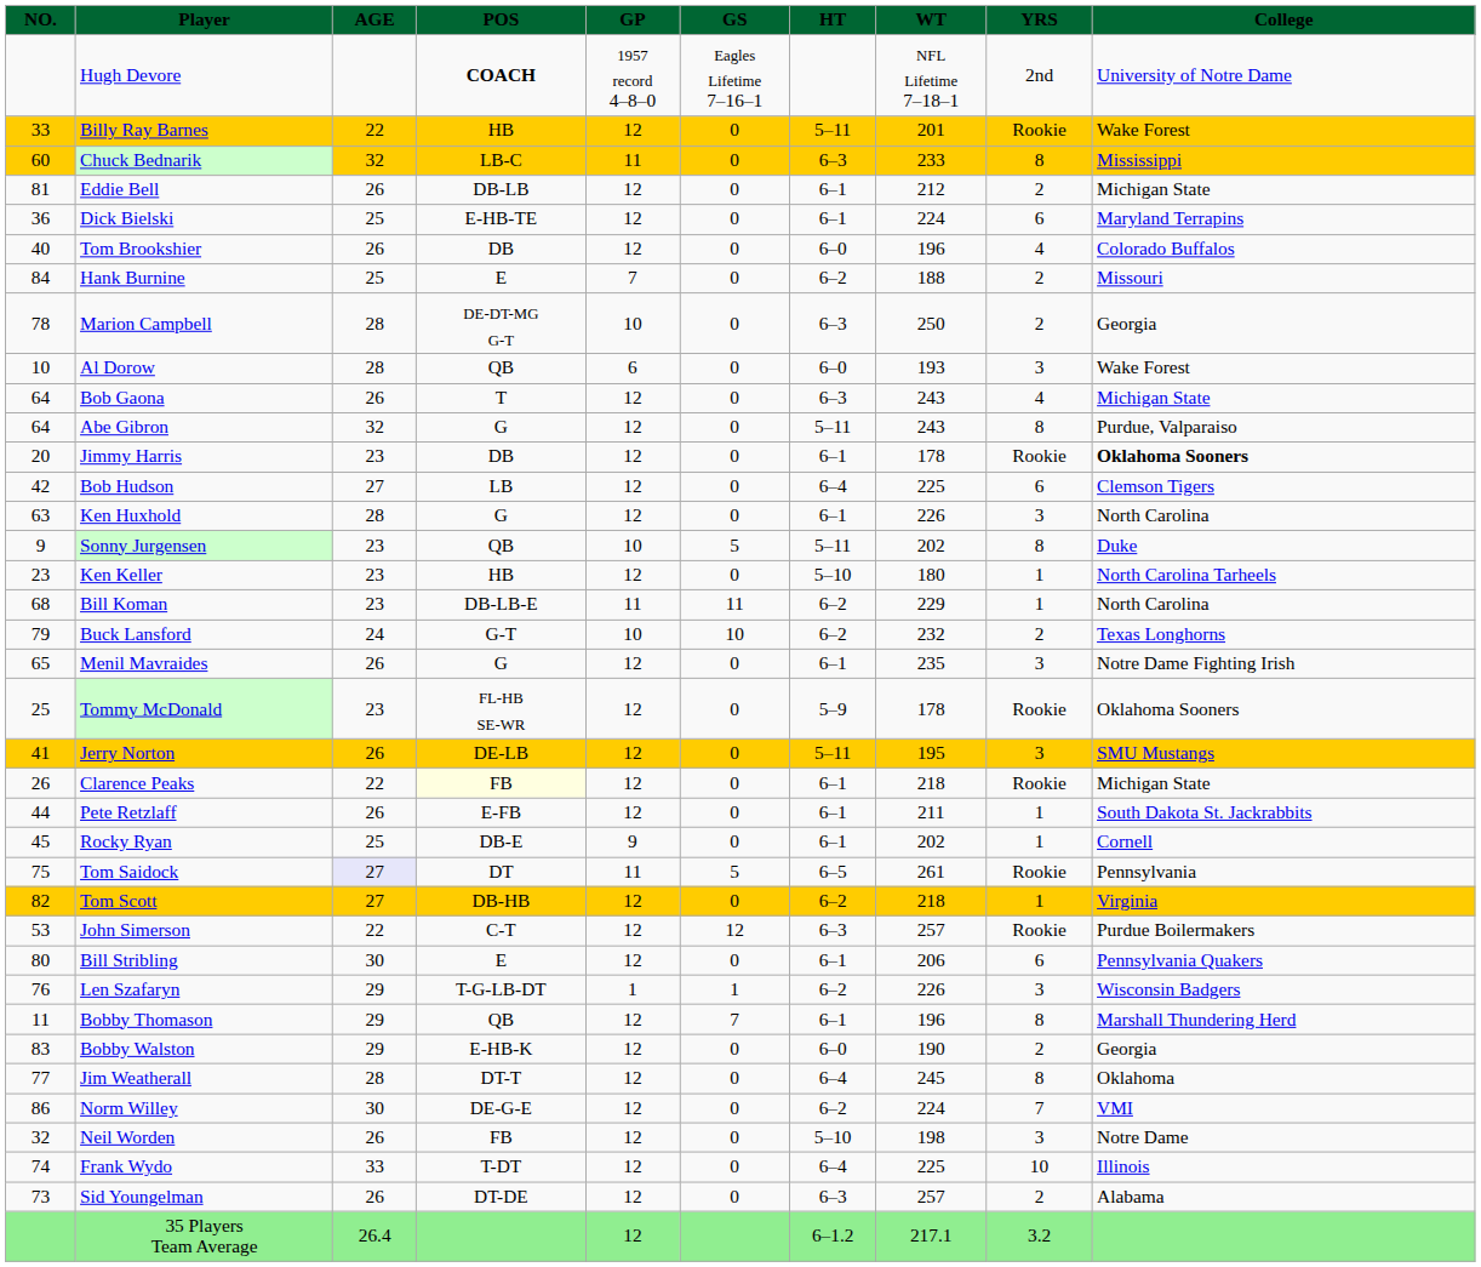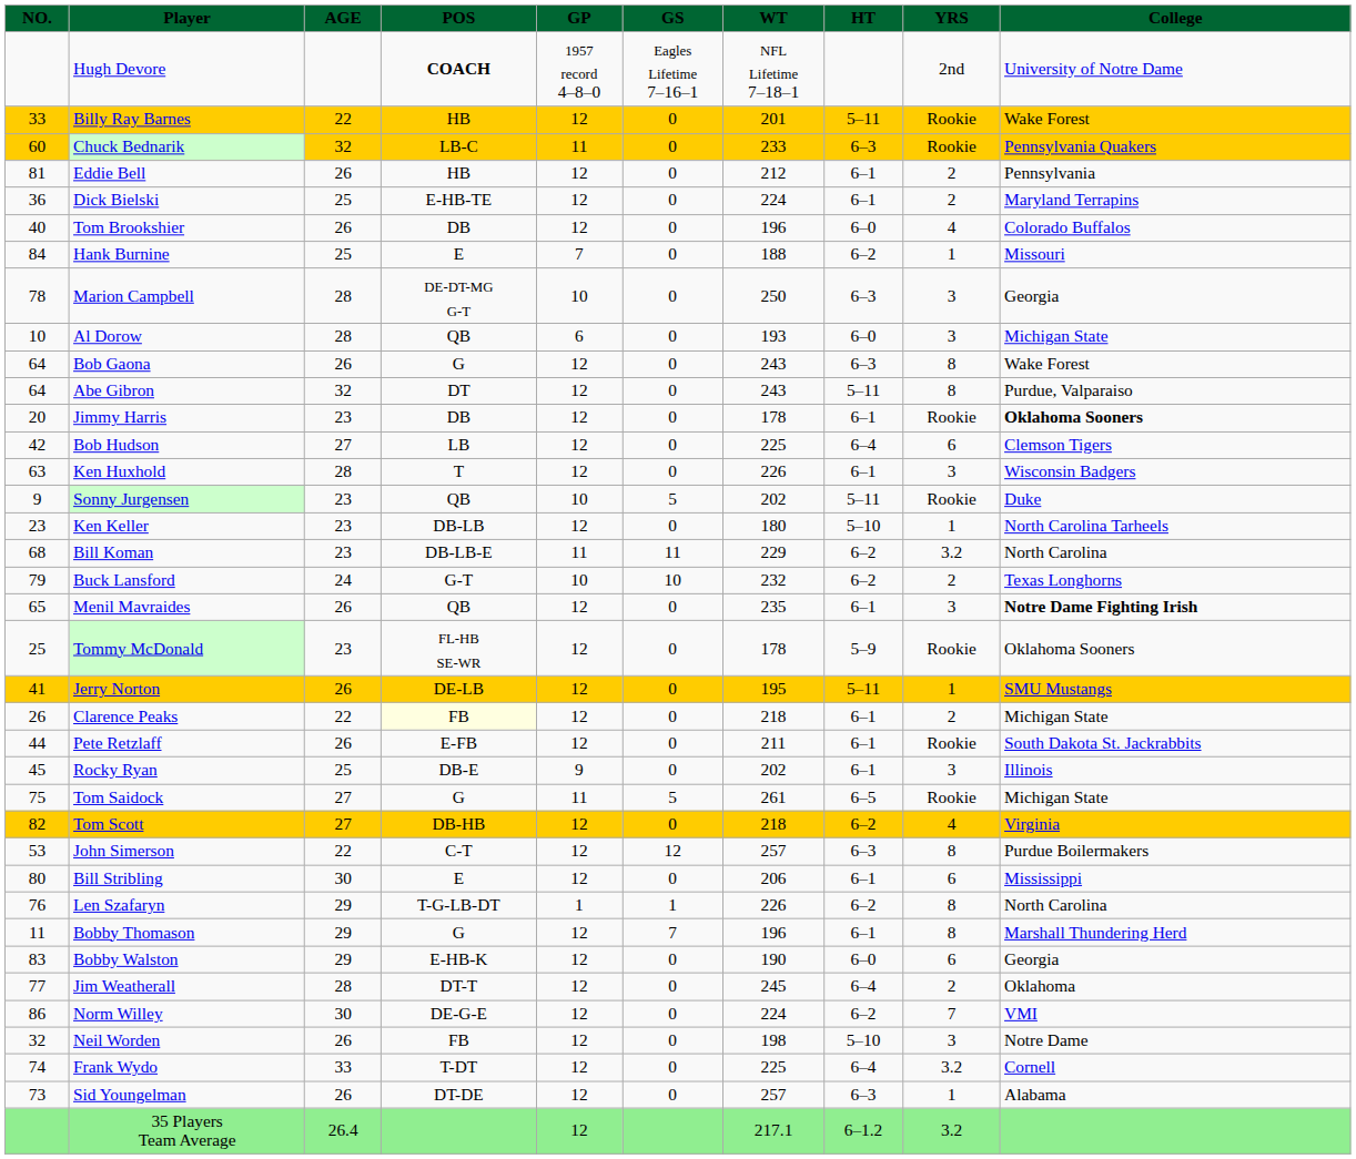columns swapped: WT <-> HT
Chuck Bednarik | YRS: 8 -> Rookie
Chuck Bednarik | College: Mississippi -> Pennsylvania Quakers
Eddie Bell | POS: DB-LB -> HB
Eddie Bell | College: Michigan State -> Pennsylvania
Dick Bielski | YRS: 6 -> 2
Hank Burnine | YRS: 2 -> 1
Marion Campbell | YRS: 2 -> 3
Al Dorow | College: Wake Forest -> Michigan State
Bob Gaona | POS: T -> G
Bob Gaona | YRS: 4 -> 8
Bob Gaona | College: Michigan State -> Wake Forest
Abe Gibron | POS: G -> DT
Ken Huxhold | POS: G -> T
Ken Huxhold | College: North Carolina -> Wisconsin Badgers
Sonny Jurgensen | YRS: 8 -> Rookie
Ken Keller | POS: HB -> DB-LB
Bill Koman | YRS: 1 -> 3.2
Menil Mavraides | POS: G -> QB
Menil Mavraides | College: normal -> bold
Jerry Norton | YRS: 3 -> 1
Clarence Peaks | YRS: Rookie -> 2
Pete Retzlaff | YRS: 1 -> Rookie
Rocky Ryan | YRS: 1 -> 3
Rocky Ryan | College: Cornell -> Illinois
Tom Saidock | AGE: lavender background -> no background
Tom Saidock | POS: DT -> G
Tom Saidock | College: Pennsylvania -> Michigan State
Tom Scott | YRS: 1 -> 4
John Simerson | YRS: Rookie -> 8
Bill Stribling | College: Pennsylvania Quakers -> Mississippi
Len Szafaryn | YRS: 3 -> 8
Len Szafaryn | College: Wisconsin Badgers -> North Carolina
Bobby Thomason | POS: QB -> G
Bobby Walston | YRS: 2 -> 6
Jim Weatherall | YRS: 8 -> 2
Frank Wydo | YRS: 10 -> 3.2
Frank Wydo | College: Illinois -> Cornell
Sid Youngelman | YRS: 2 -> 1
